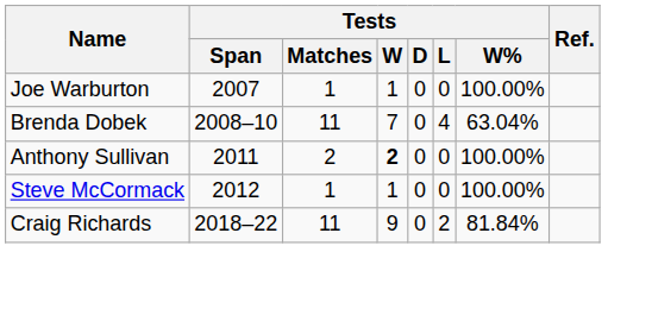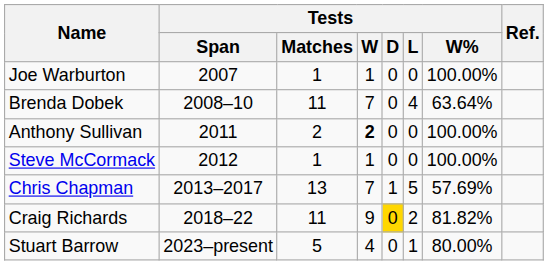Brenda Dobek | Tests / W%: 63.04% -> 63.64%
+ row: Chris Chapman | 2013–2017 | 13 | 7 | 1 | 5 | 57.69%
Craig Richards | Tests / D: no background -> gold background
Craig Richards | Tests / W%: 81.84% -> 81.82%
+ row: Stuart Barrow | 2023–present | 5 | 4 | 0 | 1 | 80.00%
